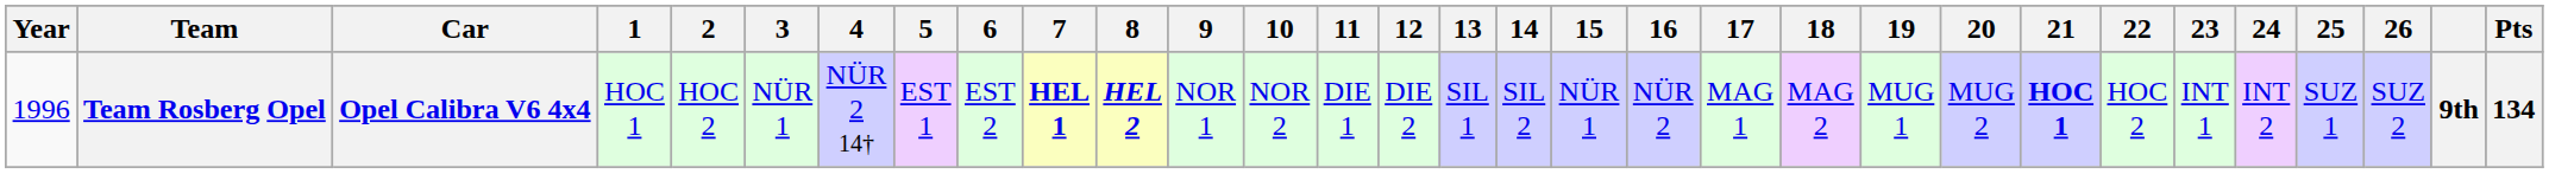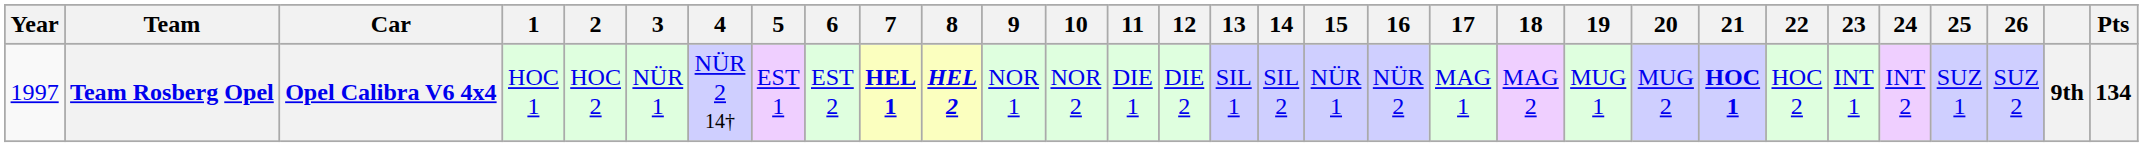Team Rosberg Opel | Year: 1996 -> 1997
